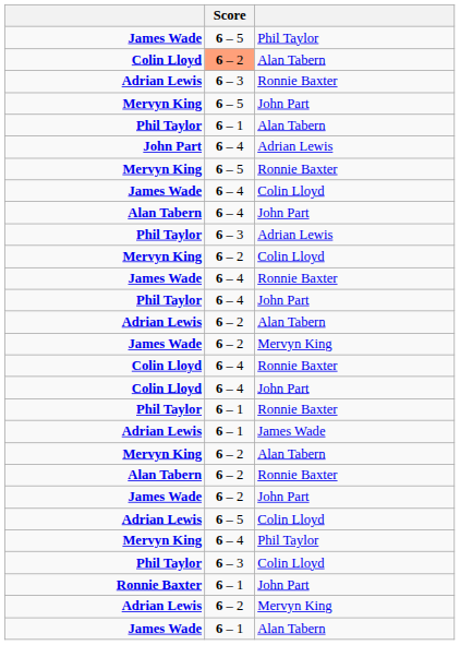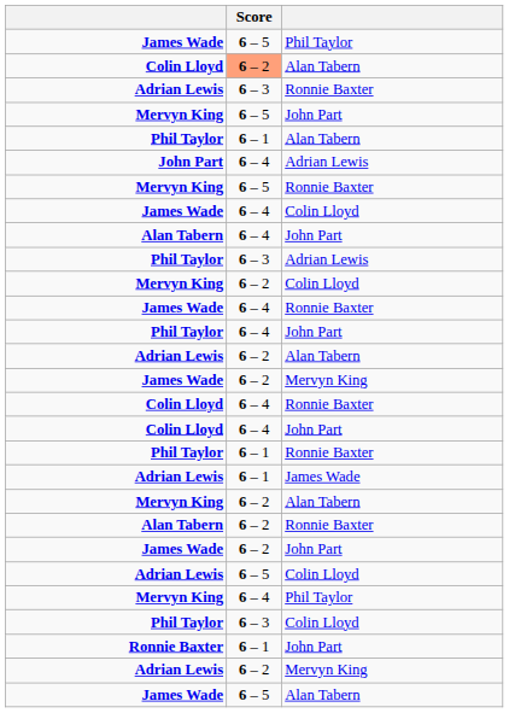James Wade / Alan Tabern | Score: 6 – 1 -> 6 – 5
